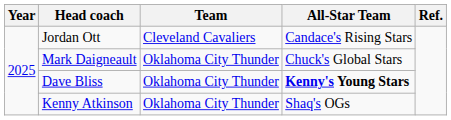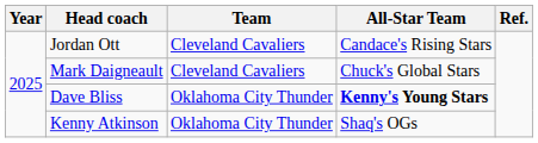Mark Daigneault | Team: Oklahoma City Thunder -> Cleveland Cavaliers
